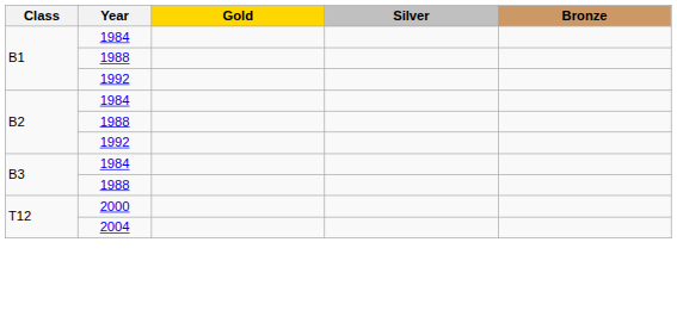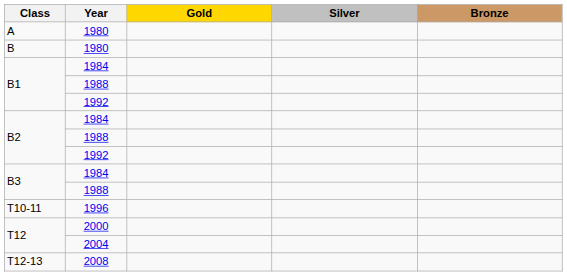+ row: A | 1980
+ row: B | 1980
+ row: T10-11 | 1996
+ row: T12-13 | 2008
